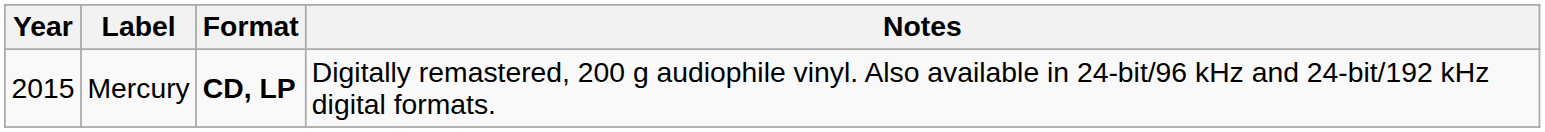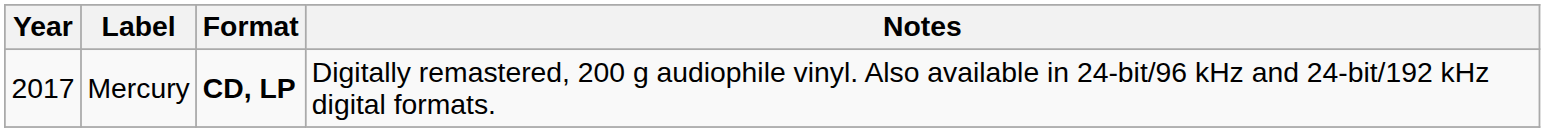Mercury | Year: 2015 -> 2017
